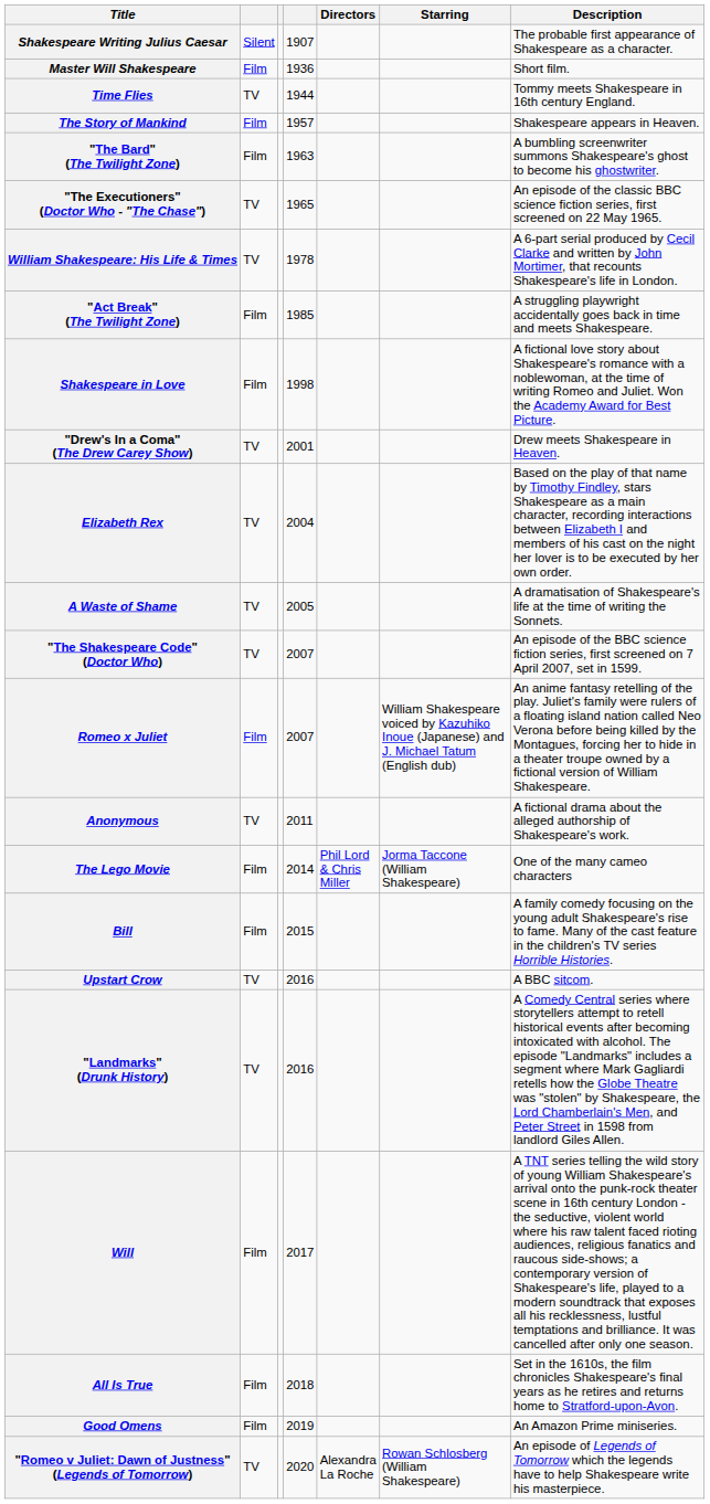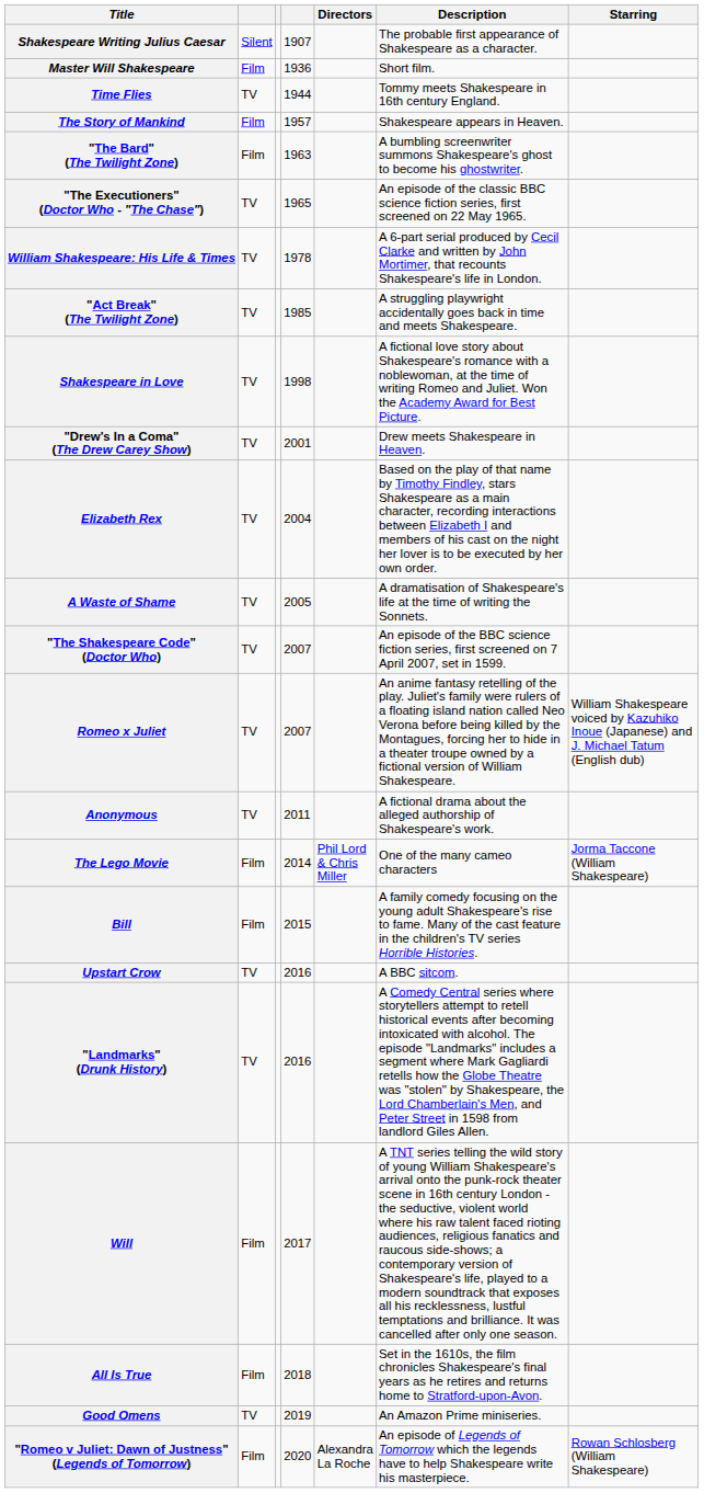columns swapped: Starring <-> Description
"Act Break" (The Twilight Zone) | column 2: Film -> TV
Shakespeare in Love | column 2: Film -> TV
Romeo x Juliet | column 2: Film -> TV
Good Omens | column 2: Film -> TV
"Romeo v Juliet: Dawn of Justness" (Legends of Tomorrow) | column 2: TV -> Film
